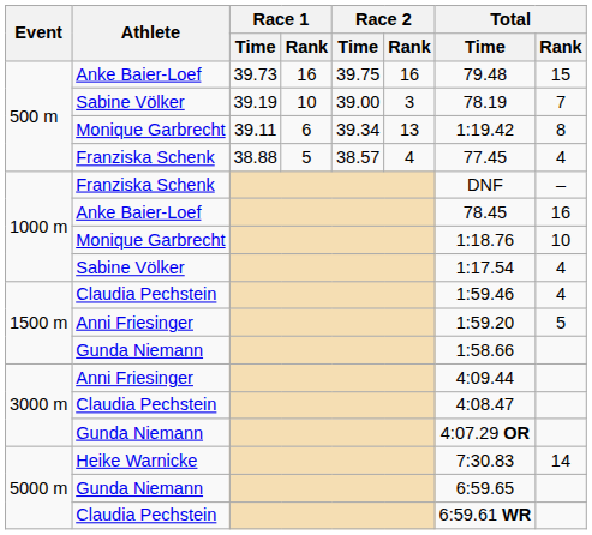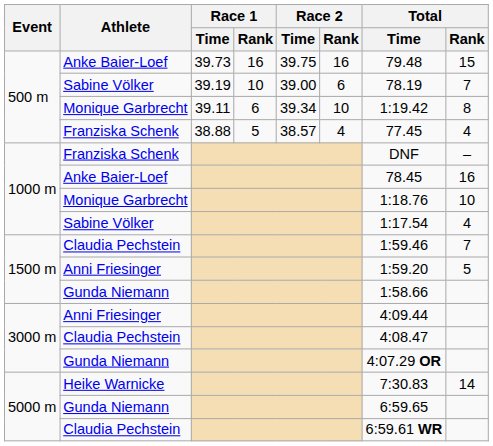500 m / Sabine Völker | Race 2 / Rank: 3 -> 6
500 m / Monique Garbrecht | Race 2 / Rank: 13 -> 10
1500 m / Claudia Pechstein | Total / Rank: 4 -> 7
